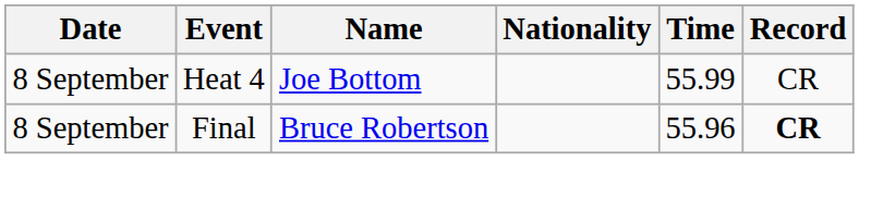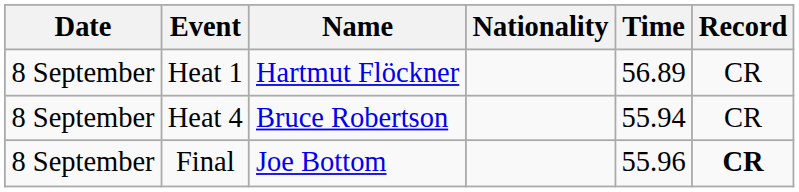+ row: 8 September | Heat 1 | Hartmut Flöckner | 56.89 | CR
Heat 4 | Name: Joe Bottom -> Bruce Robertson
Heat 4 | Time: 55.99 -> 55.94
Final | Name: Bruce Robertson -> Joe Bottom
